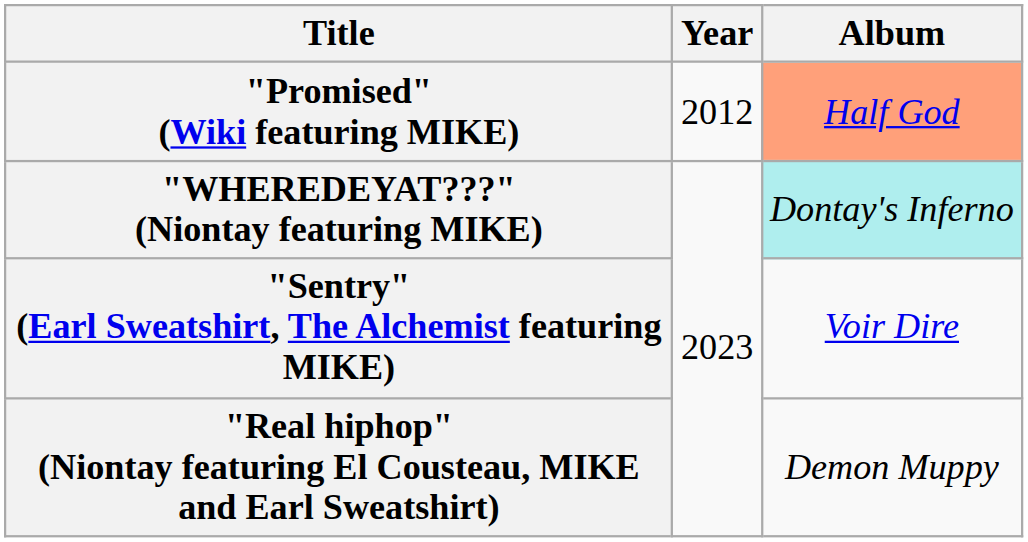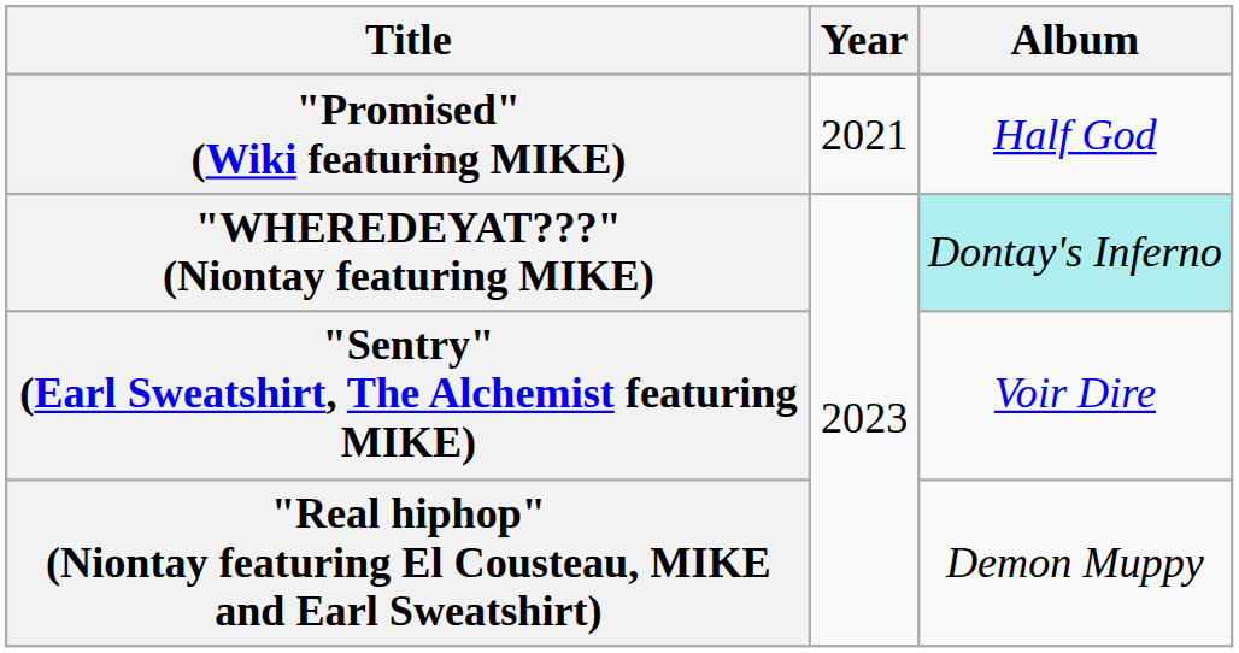"Promised" (Wiki featuring MIKE) | Year: 2012 -> 2021
"Promised" (Wiki featuring MIKE) | Album: lightsalmon background -> no background
